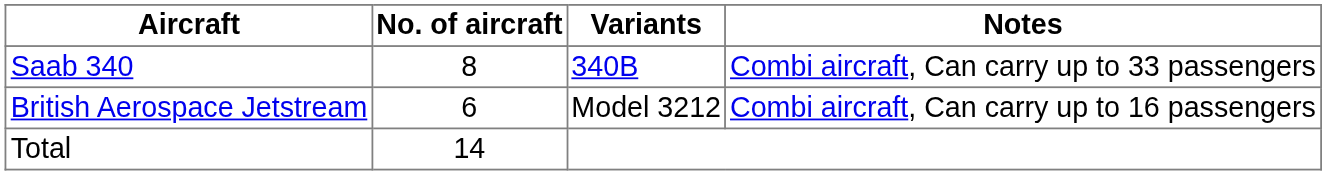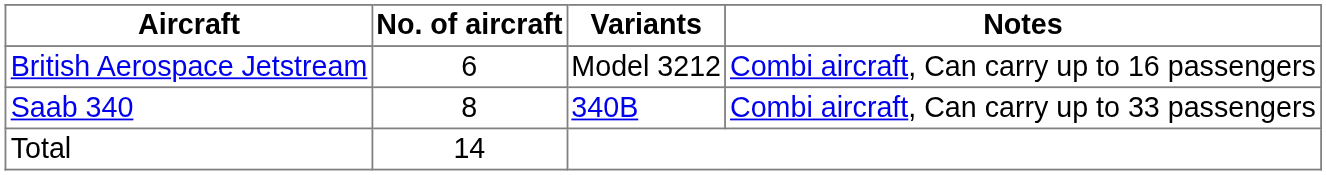rows swapped: British Aerospace Jetstream <-> Saab 340
